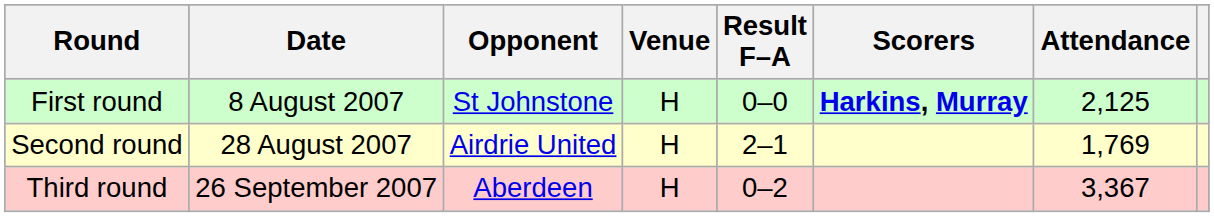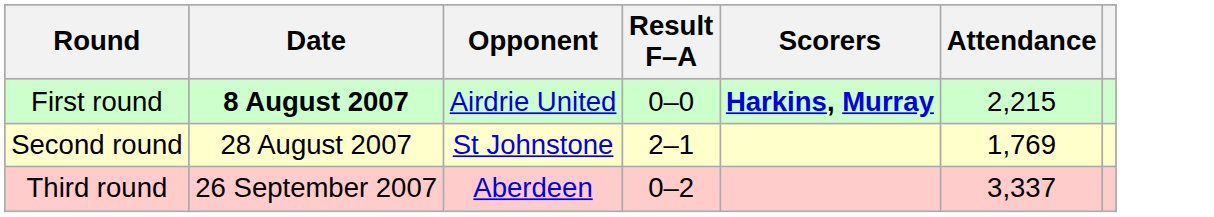- column: Venue | H | H | H
First round | Date: normal -> bold
First round | Opponent: St Johnstone -> Airdrie United
First round | Attendance: 2,125 -> 2,215
Second round | Opponent: Airdrie United -> St Johnstone
Third round | Attendance: 3,367 -> 3,337
